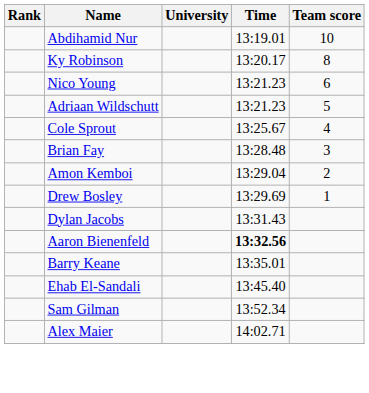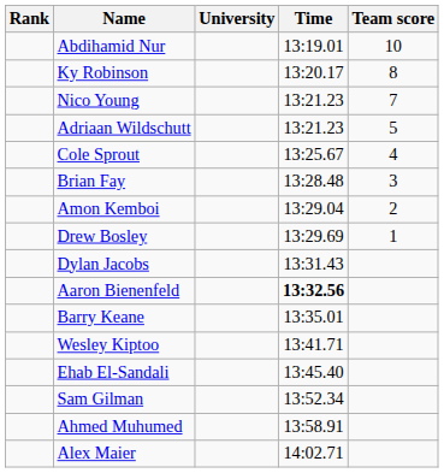Nico Young | Team score: 6 -> 7
+ row: Wesley Kiptoo | 13:41.71
+ row: Ahmed Muhumed | 13:58.91
